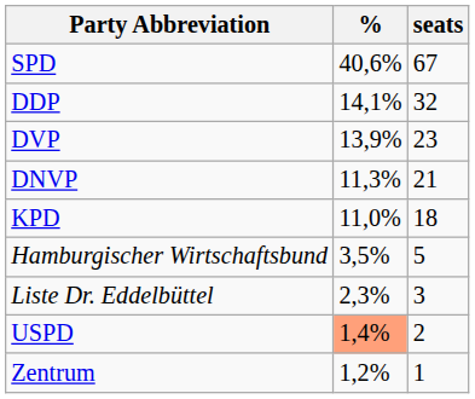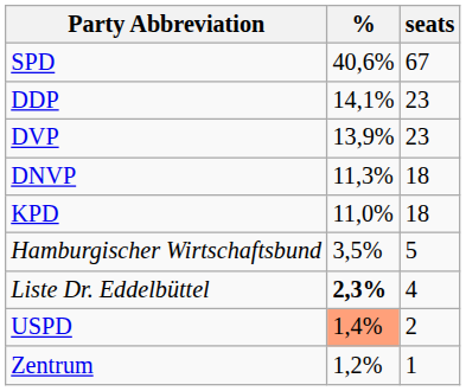DDP | seats: 32 -> 23
DNVP | seats: 21 -> 18
Liste Dr. Eddelbüttel | %: normal -> bold
Liste Dr. Eddelbüttel | seats: 3 -> 4
